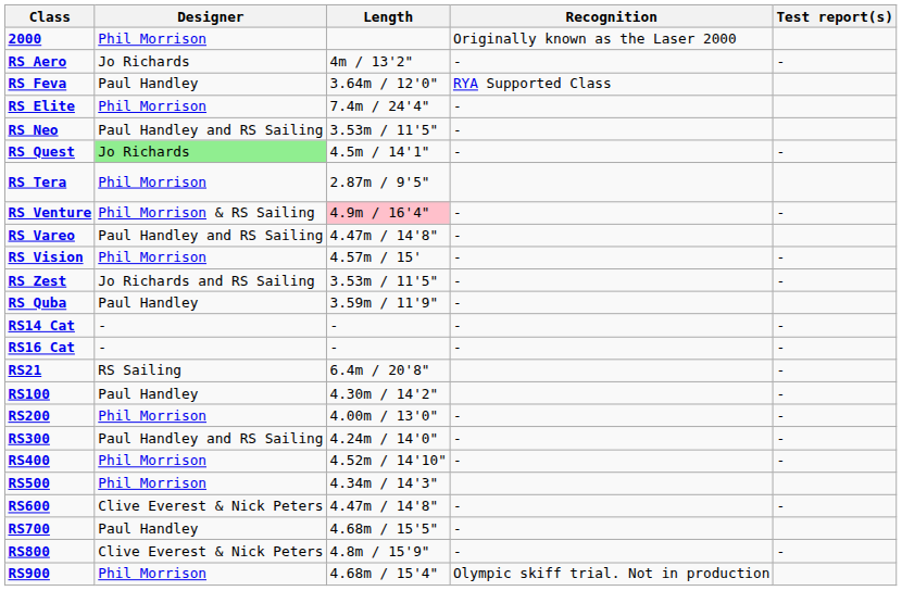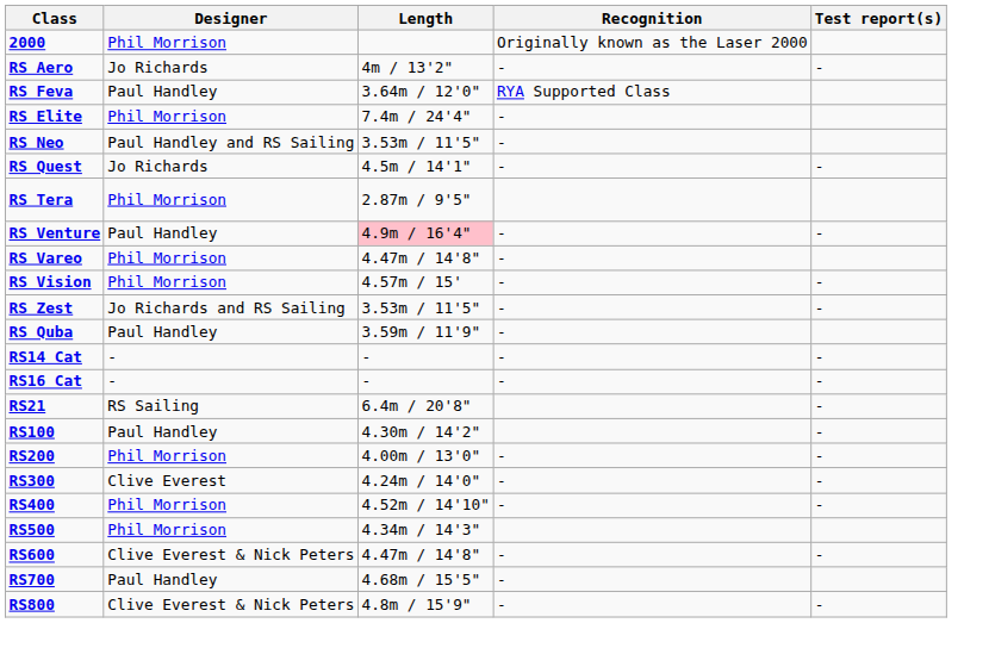RS Quest | Designer: lightgreen background -> no background
RS Venture | Designer: Phil Morrison & RS Sailing -> Paul Handley
RS Vareo | Designer: Paul Handley and RS Sailing -> Phil Morrison
RS300 | Designer: Paul Handley and RS Sailing -> Clive Everest
- row: RS900 | Phil Morrison | 4.68m / 15'4" | Olympic skiff trial. Not in production
